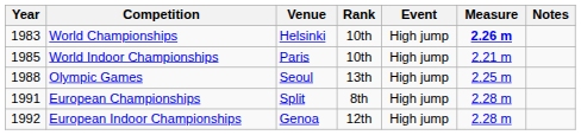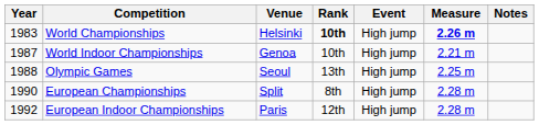World Championships | Rank: normal -> bold
World Indoor Championships | Year: 1985 -> 1987
World Indoor Championships | Venue: Paris -> Genoa
European Championships | Year: 1991 -> 1990
European Indoor Championships | Venue: Genoa -> Paris
